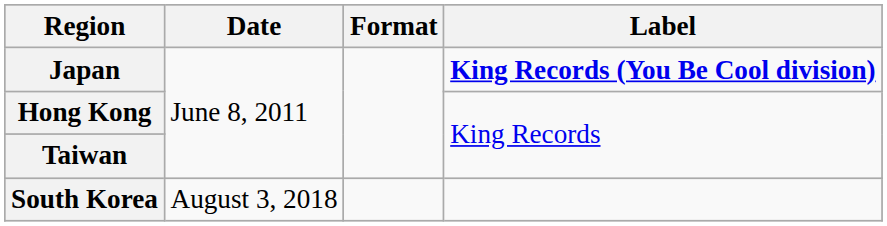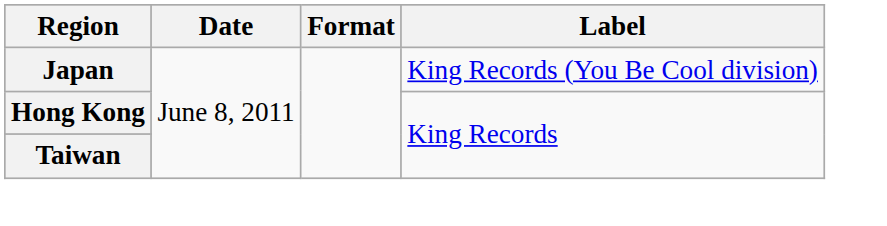Japan | Label: bold -> normal
- row: South Korea | August 3, 2018
